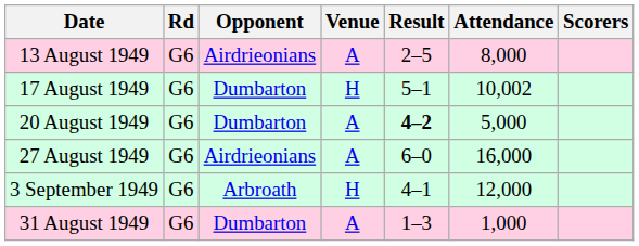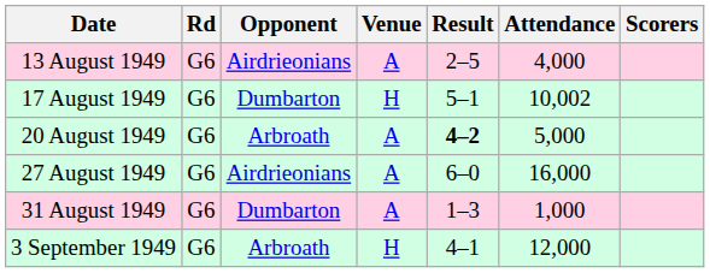13 August 1949 | Attendance: 8,000 -> 4,000
20 August 1949 | Opponent: Dumbarton -> Arbroath
rows swapped: 31 August 1949 <-> 3 September 1949
